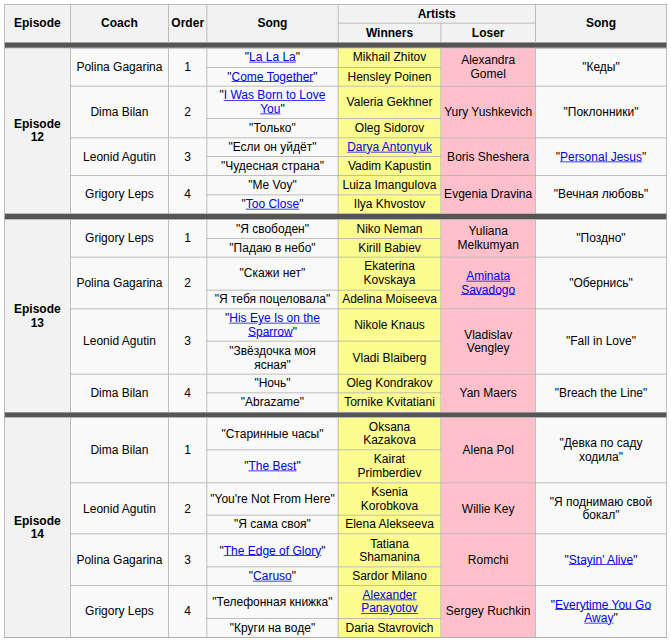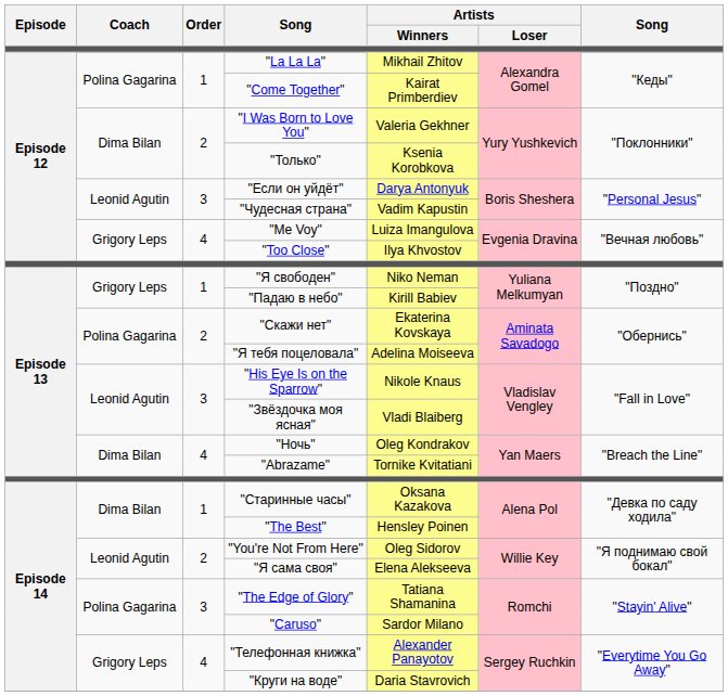"Come Together" | Artists / Winners: Hensley Poinen -> Kairat Primberdiev
"Только" | Artists / Winners: Oleg Sidorov -> Ksenia Korobkova
"The Best" | Artists / Winners: Kairat Primberdiev -> Hensley Poinen
"You're Not From Here" | Artists / Winners: Ksenia Korobkova -> Oleg Sidorov
